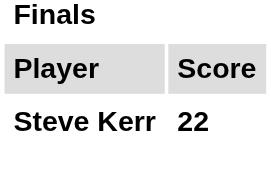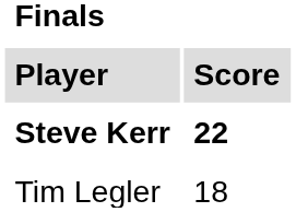+ row: Tim Legler | 18
